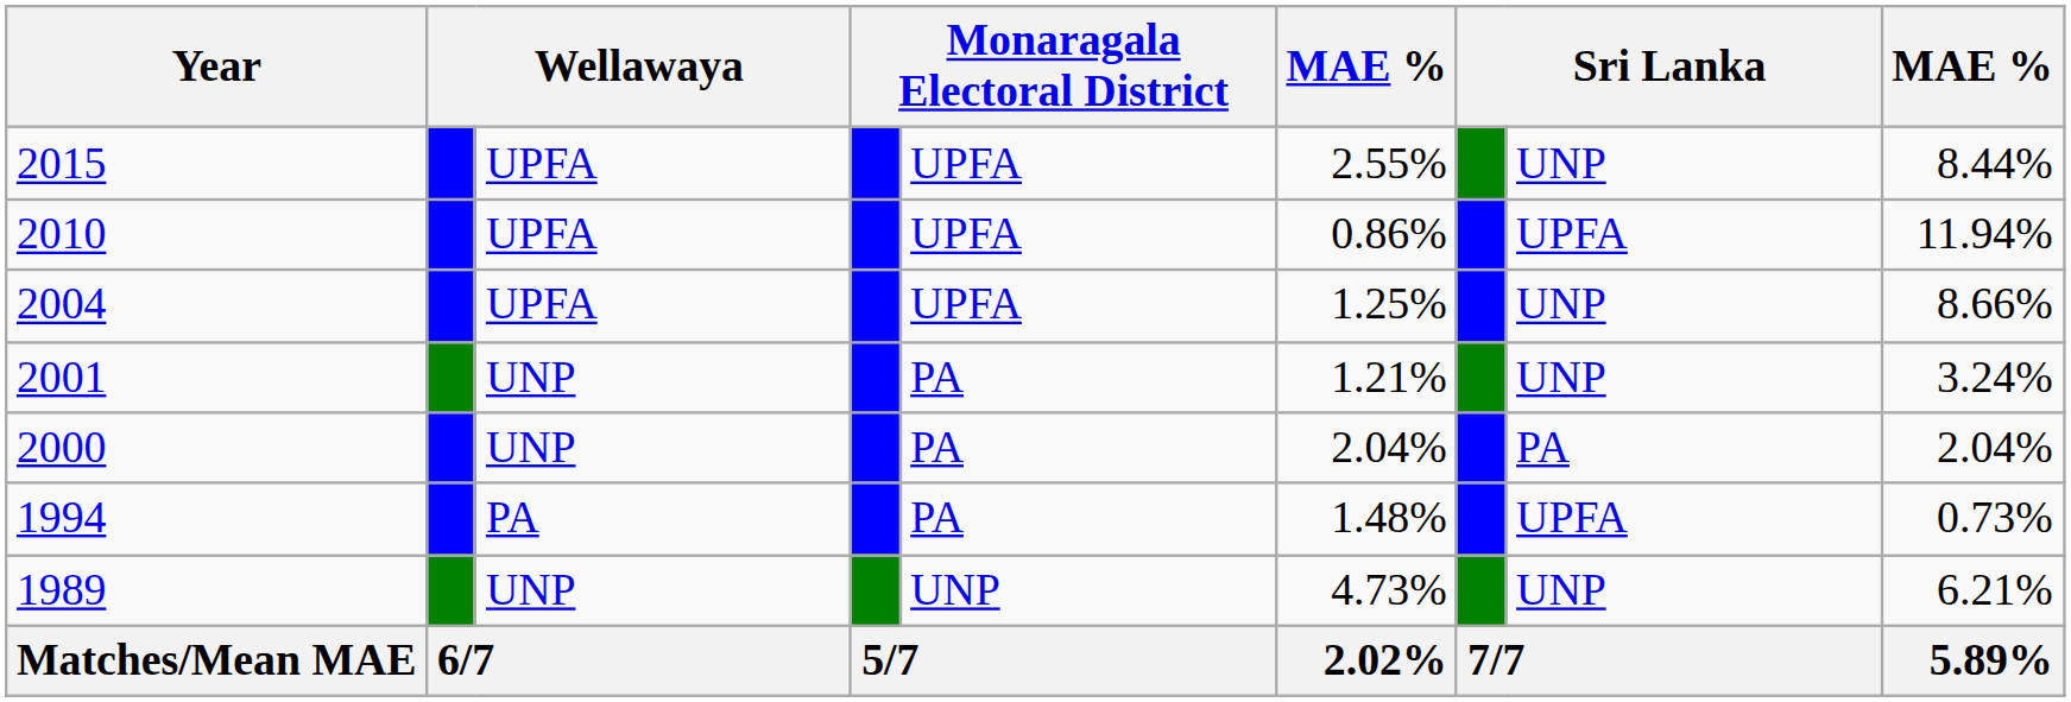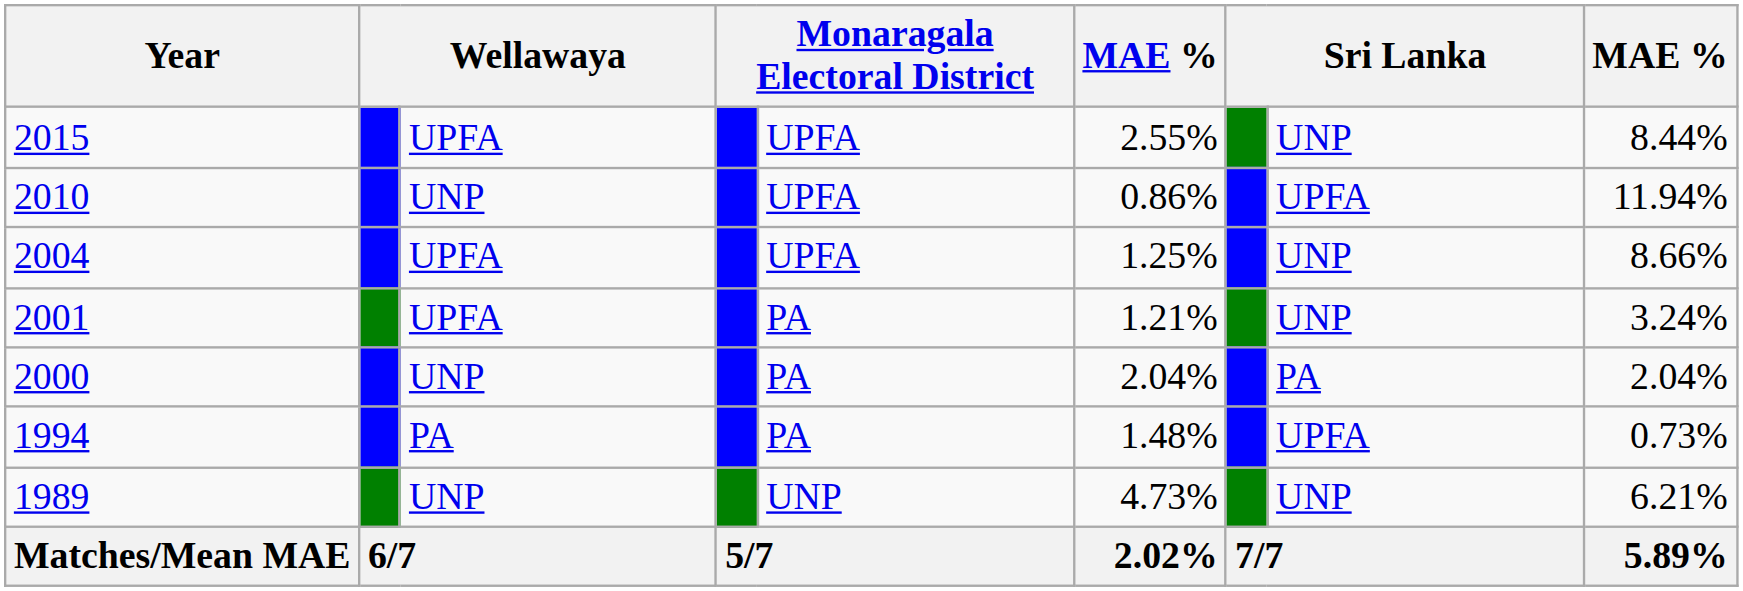2010 | column 3: UPFA -> UNP
2001 | column 3: UNP -> UPFA
